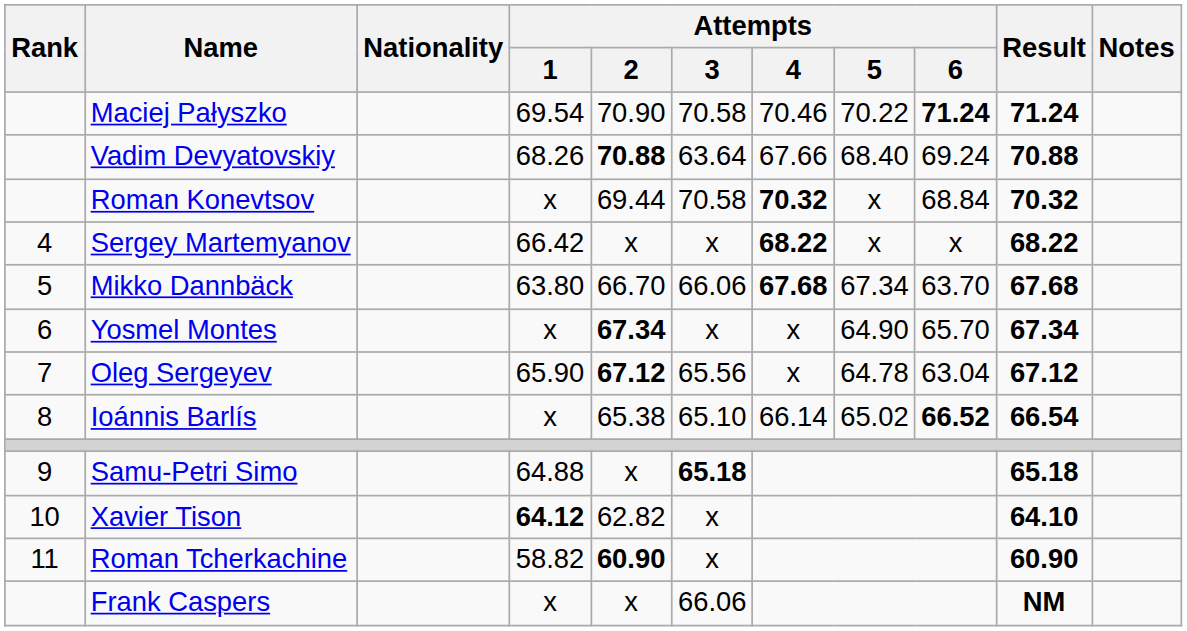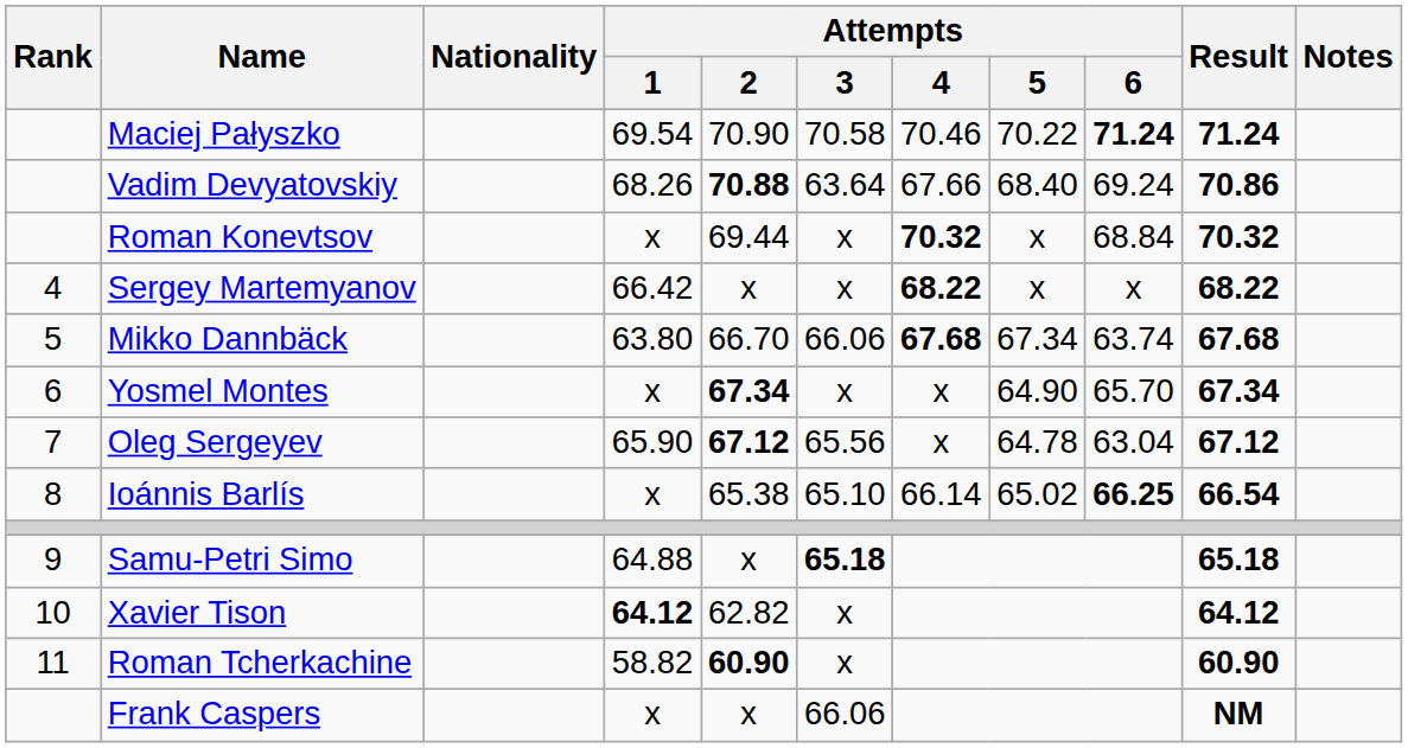Vadim Devyatovskiy | Result: 70.88 -> 70.86
Roman Konevtsov | Attempts / 3: 70.58 -> x
Mikko Dannbäck | Attempts / 6: 63.70 -> 63.74
Ioánnis Barlís | Attempts / 6: 66.52 -> 66.25
Xavier Tison | Result: 64.10 -> 64.12
